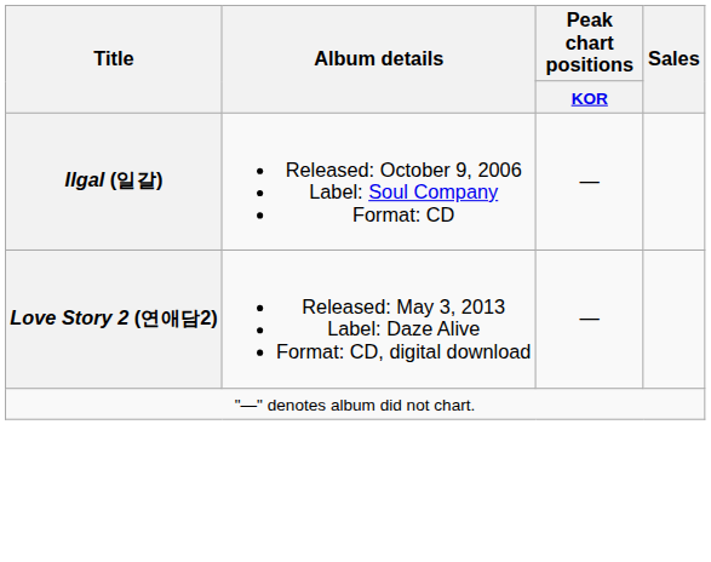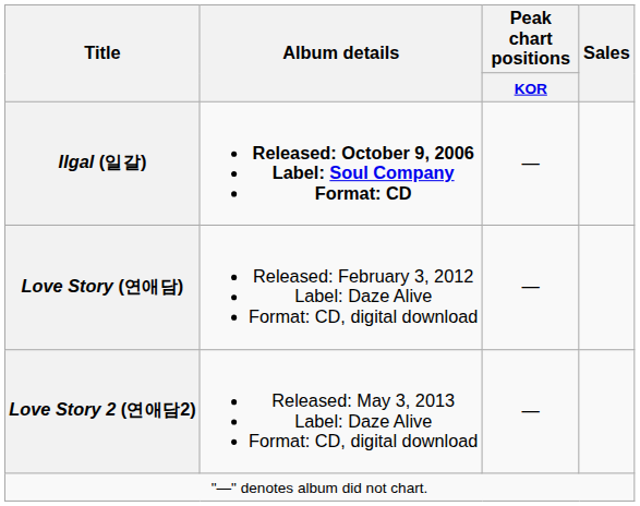Ilgal (일갈) | Album details: normal -> bold
+ row: Love Story (연애담) | Released: February 3, 2012 Label: Daze Alive Format: CD, digital download | —
